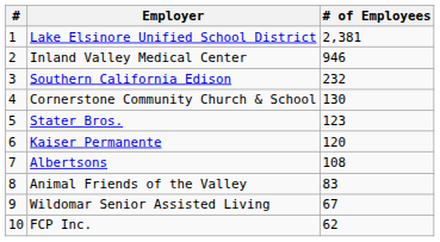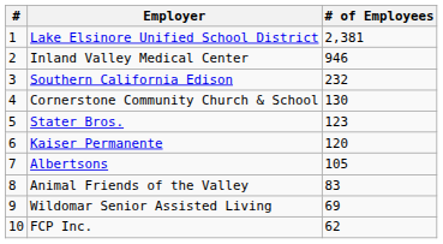Albertsons | # of Employees: 108 -> 105
Wildomar Senior Assisted Living | # of Employees: 67 -> 69
